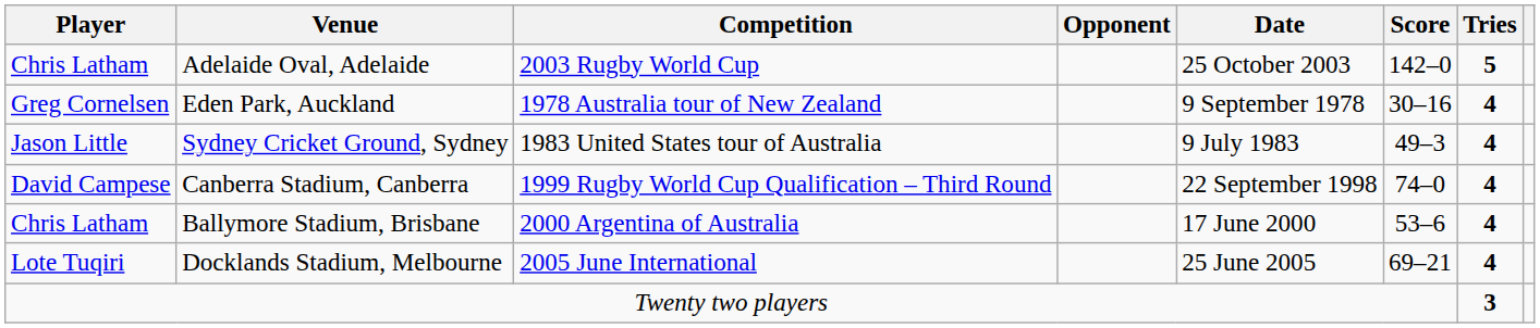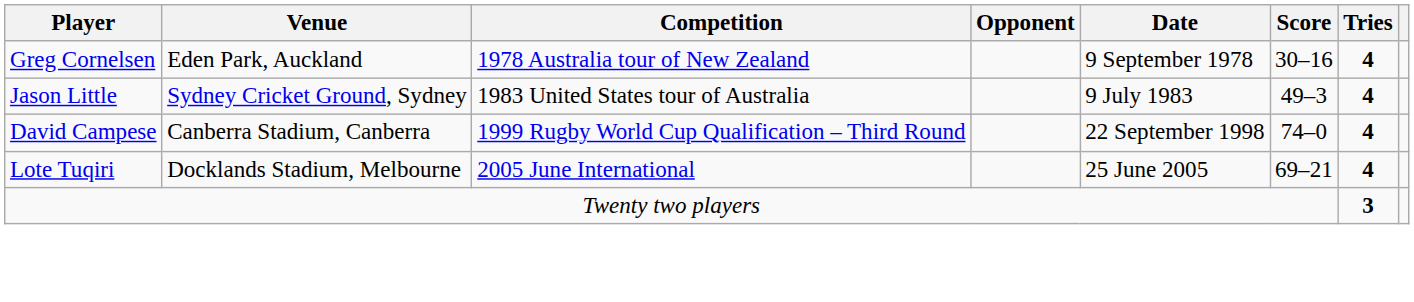- row: Chris Latham | Adelaide Oval, Adelaide | 2003 Rugby World Cup | 25 October 2003 | 142–0 | 5
- row: Chris Latham | Ballymore Stadium, Brisbane | 2000 Argentina of Australia | 17 June 2000 | 53–6 | 4
